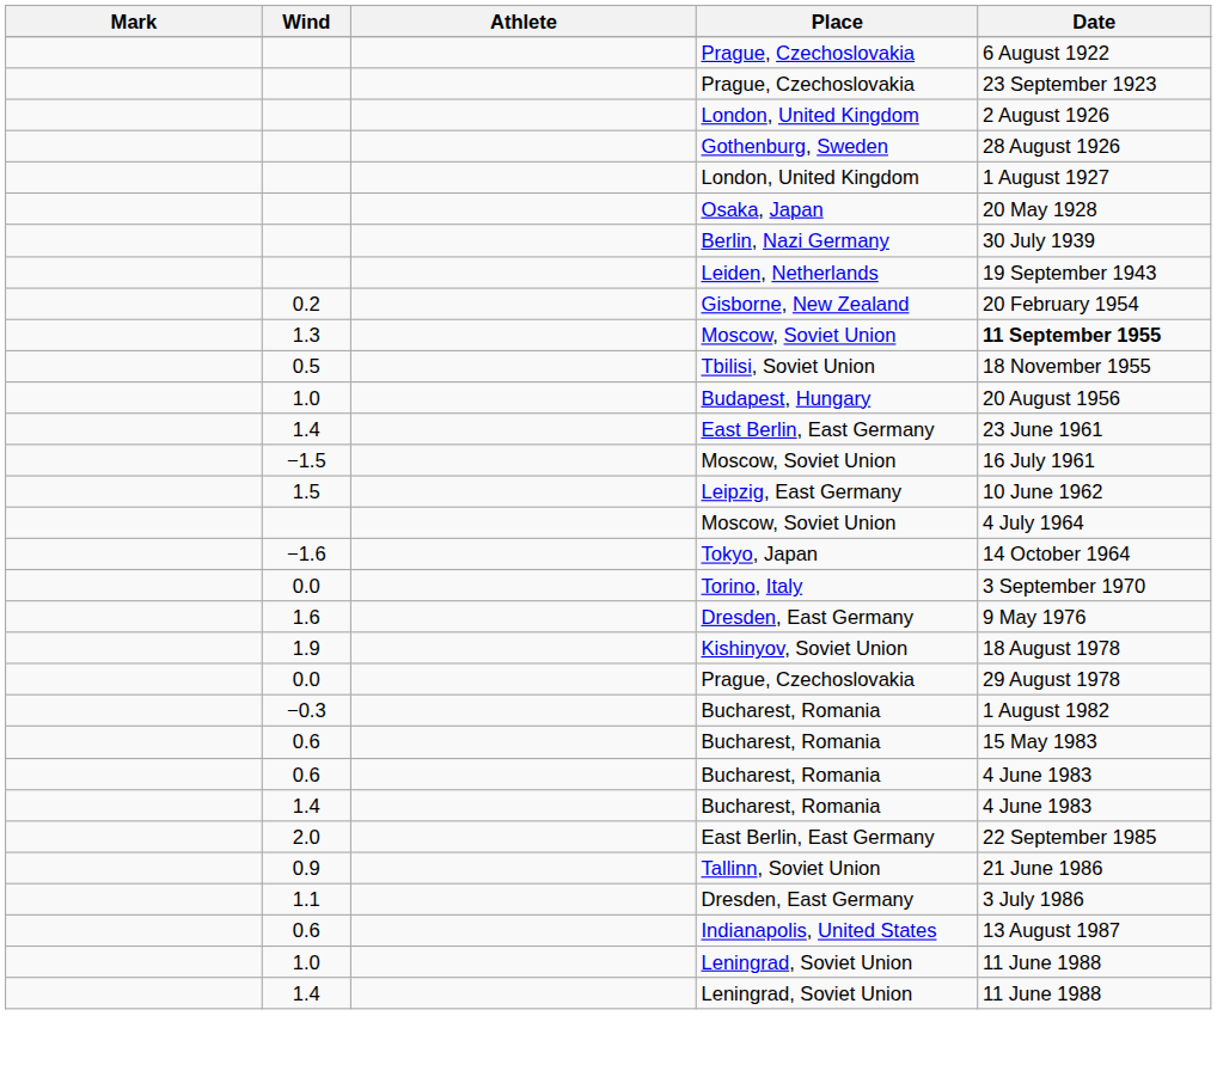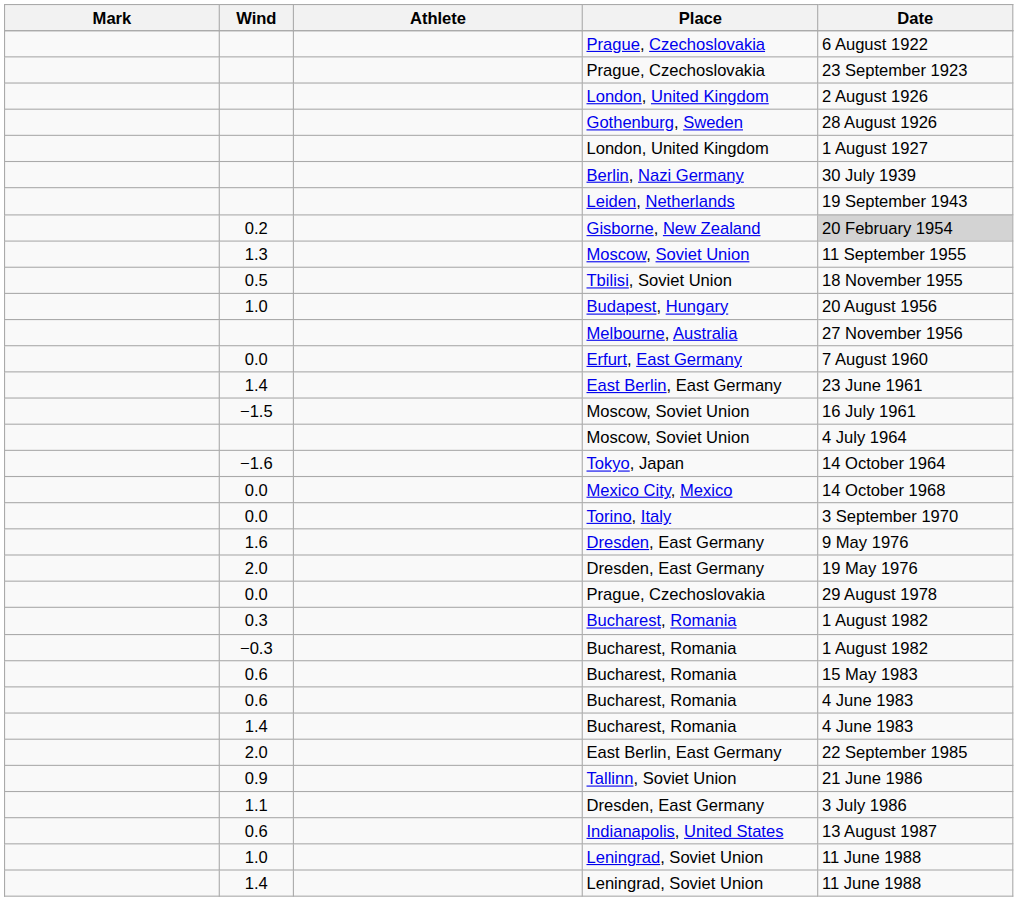- row: Osaka, Japan | 20 May 1928
Gisborne, New Zealand | Date: no background -> lightgrey background
1.3 / Moscow, Soviet Union | Date: bold -> normal
+ row: Melbourne, Australia | 27 November 1956
+ row: 0.0 | Erfurt, East Germany | 7 August 1960
- row: 1.5 | Leipzig, East Germany | 10 June 1962
+ row: 0.0 | Mexico City, Mexico | 14 October 1968
+ row: 2.0 | Dresden, East Germany | 19 May 1976
- row: 1.9 | Kishinyov, Soviet Union | 18 August 1978
+ row: 0.3 | Bucharest, Romania | 1 August 1982
